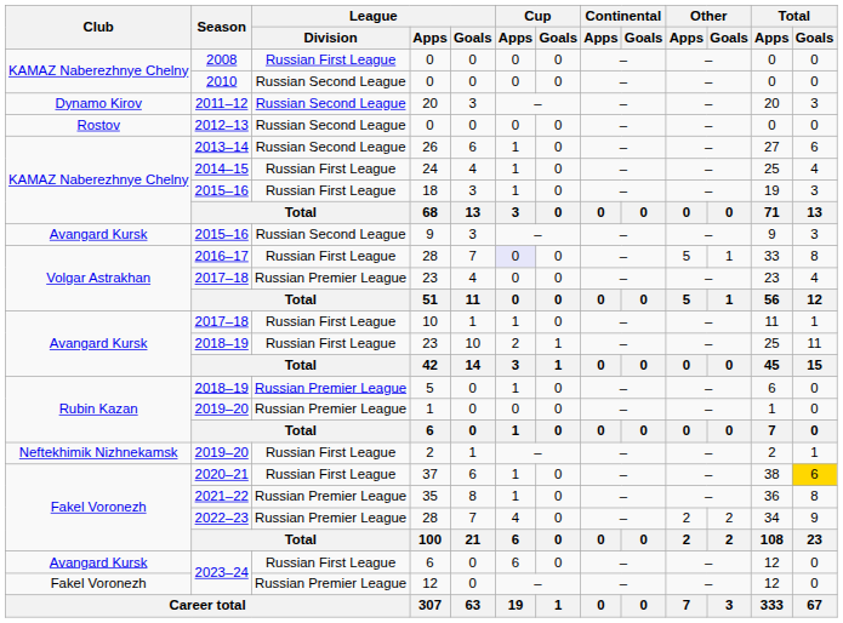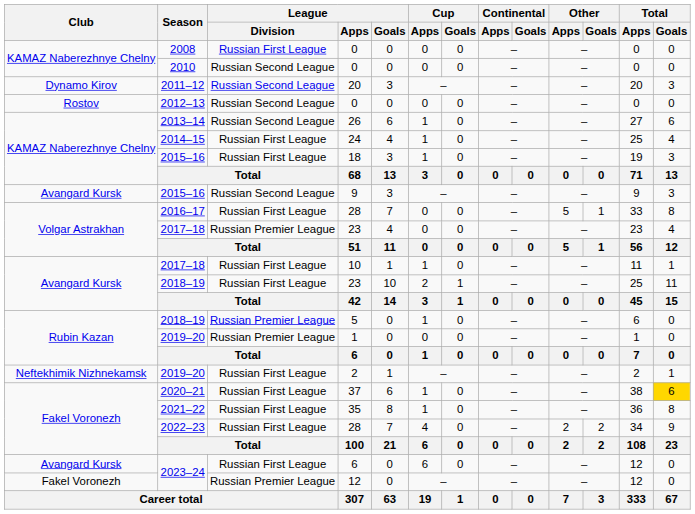2016–17 / 28 | Cup / Apps: lavender background -> no background
35 | League / Division: Russian Premier League -> Russian First League
2022–23 / 28 | League / Division: Russian Premier League -> Russian First League
